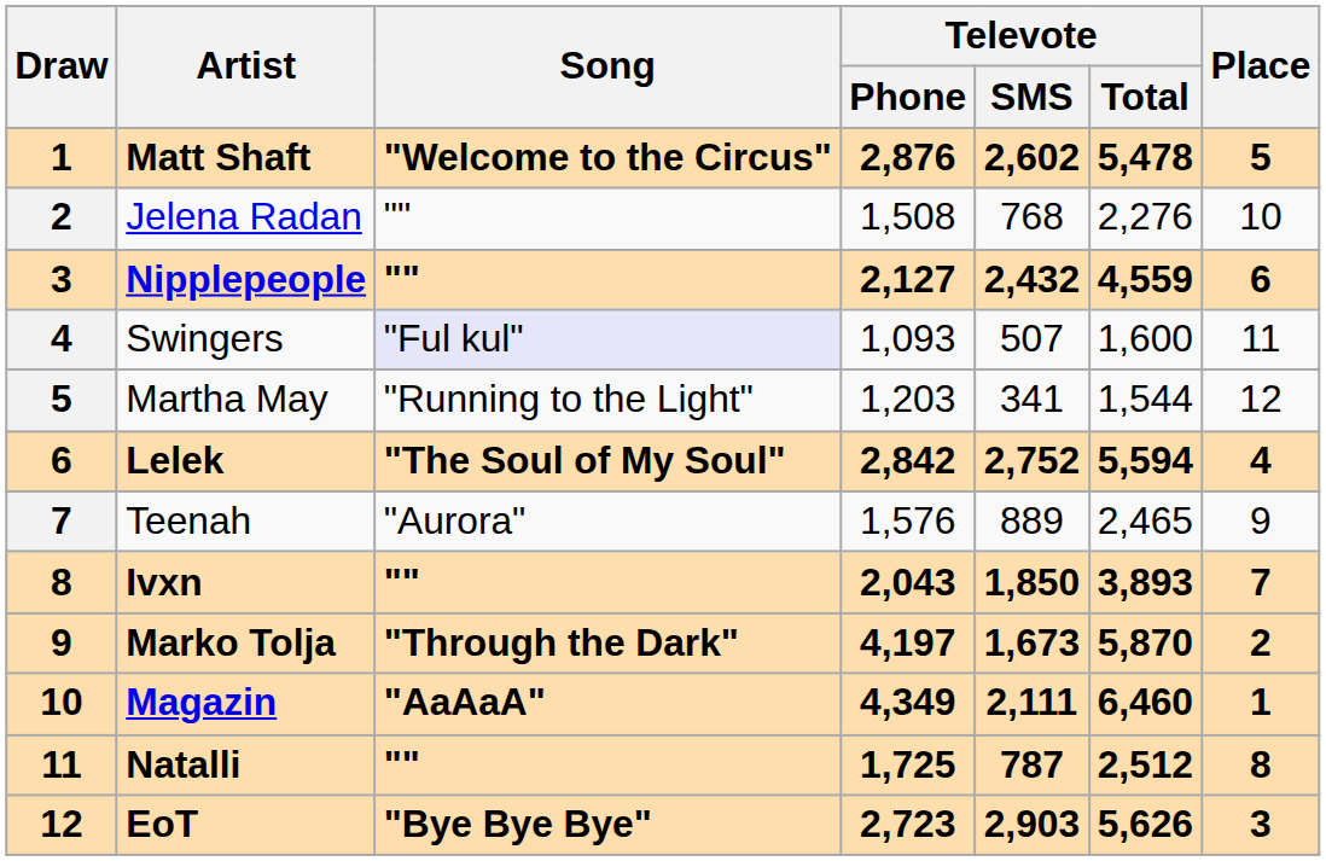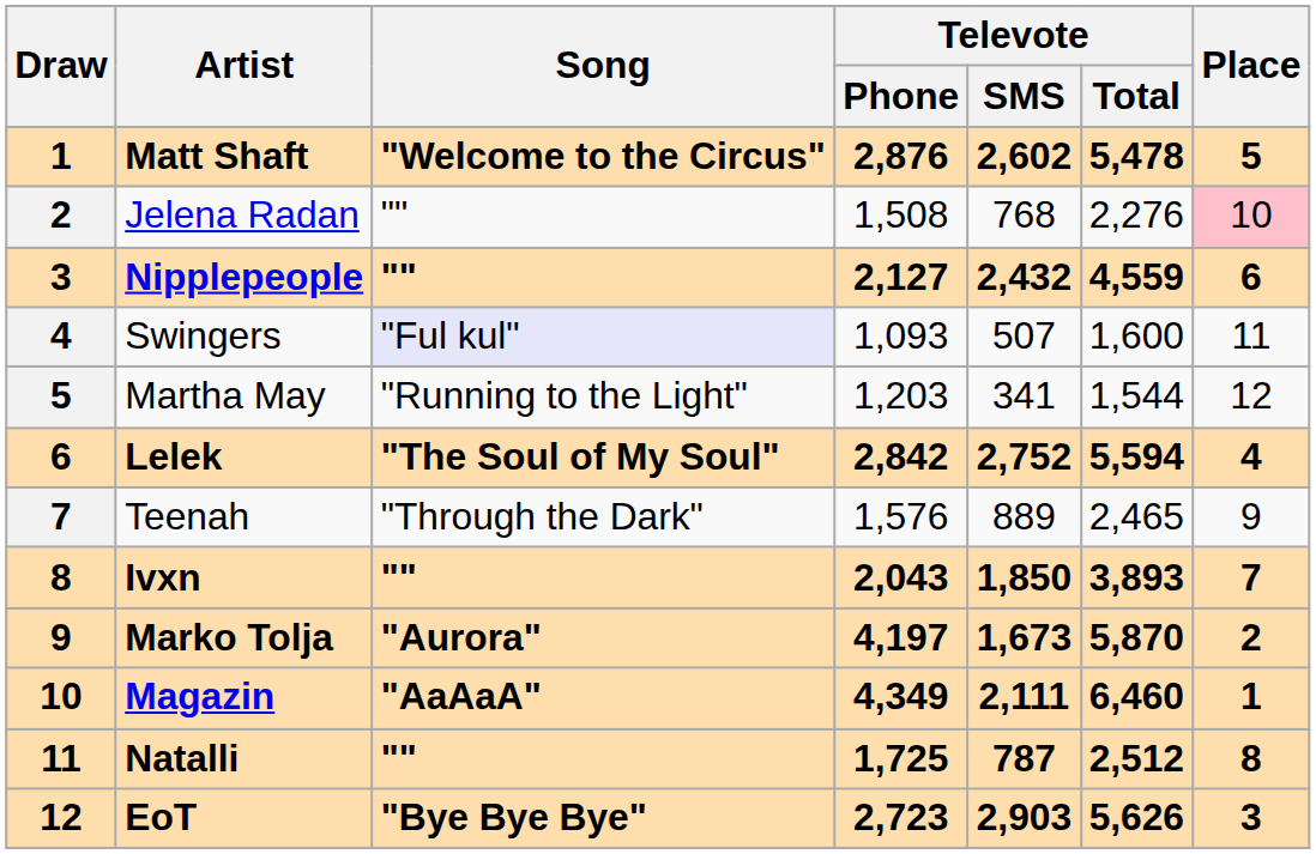Jelena Radan | Place: no background -> pink background
Teenah | Song: "Aurora" -> "Through the Dark"
Marko Tolja | Song: "Through the Dark" -> "Aurora"
